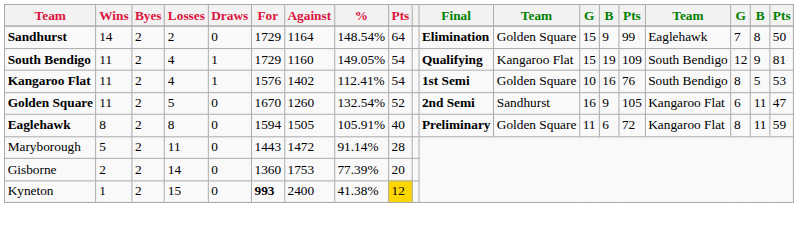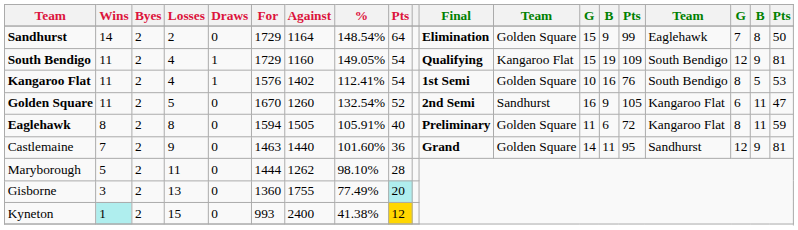+ row: Castlemaine | 7 | 2 | 9 | 0 | 1463 | 1440 | 101.60% | 36 | Grand | Golden Square | 14 | 11 | 95 | Sandhurst | 12 | 9 | 81
Maryborough | For: 1443 -> 1444
Maryborough | Against: 1472 -> 1262
Maryborough | %: 91.14% -> 98.10%
Gisborne | Wins: 2 -> 3
Gisborne | Losses: 14 -> 13
Gisborne | Against: 1753 -> 1755
Gisborne | %: 77.39% -> 77.49%
Gisborne | column 9: no background -> paleturquoise background
Kyneton | Wins: no background -> paleturquoise background
Kyneton | For: bold -> normal
